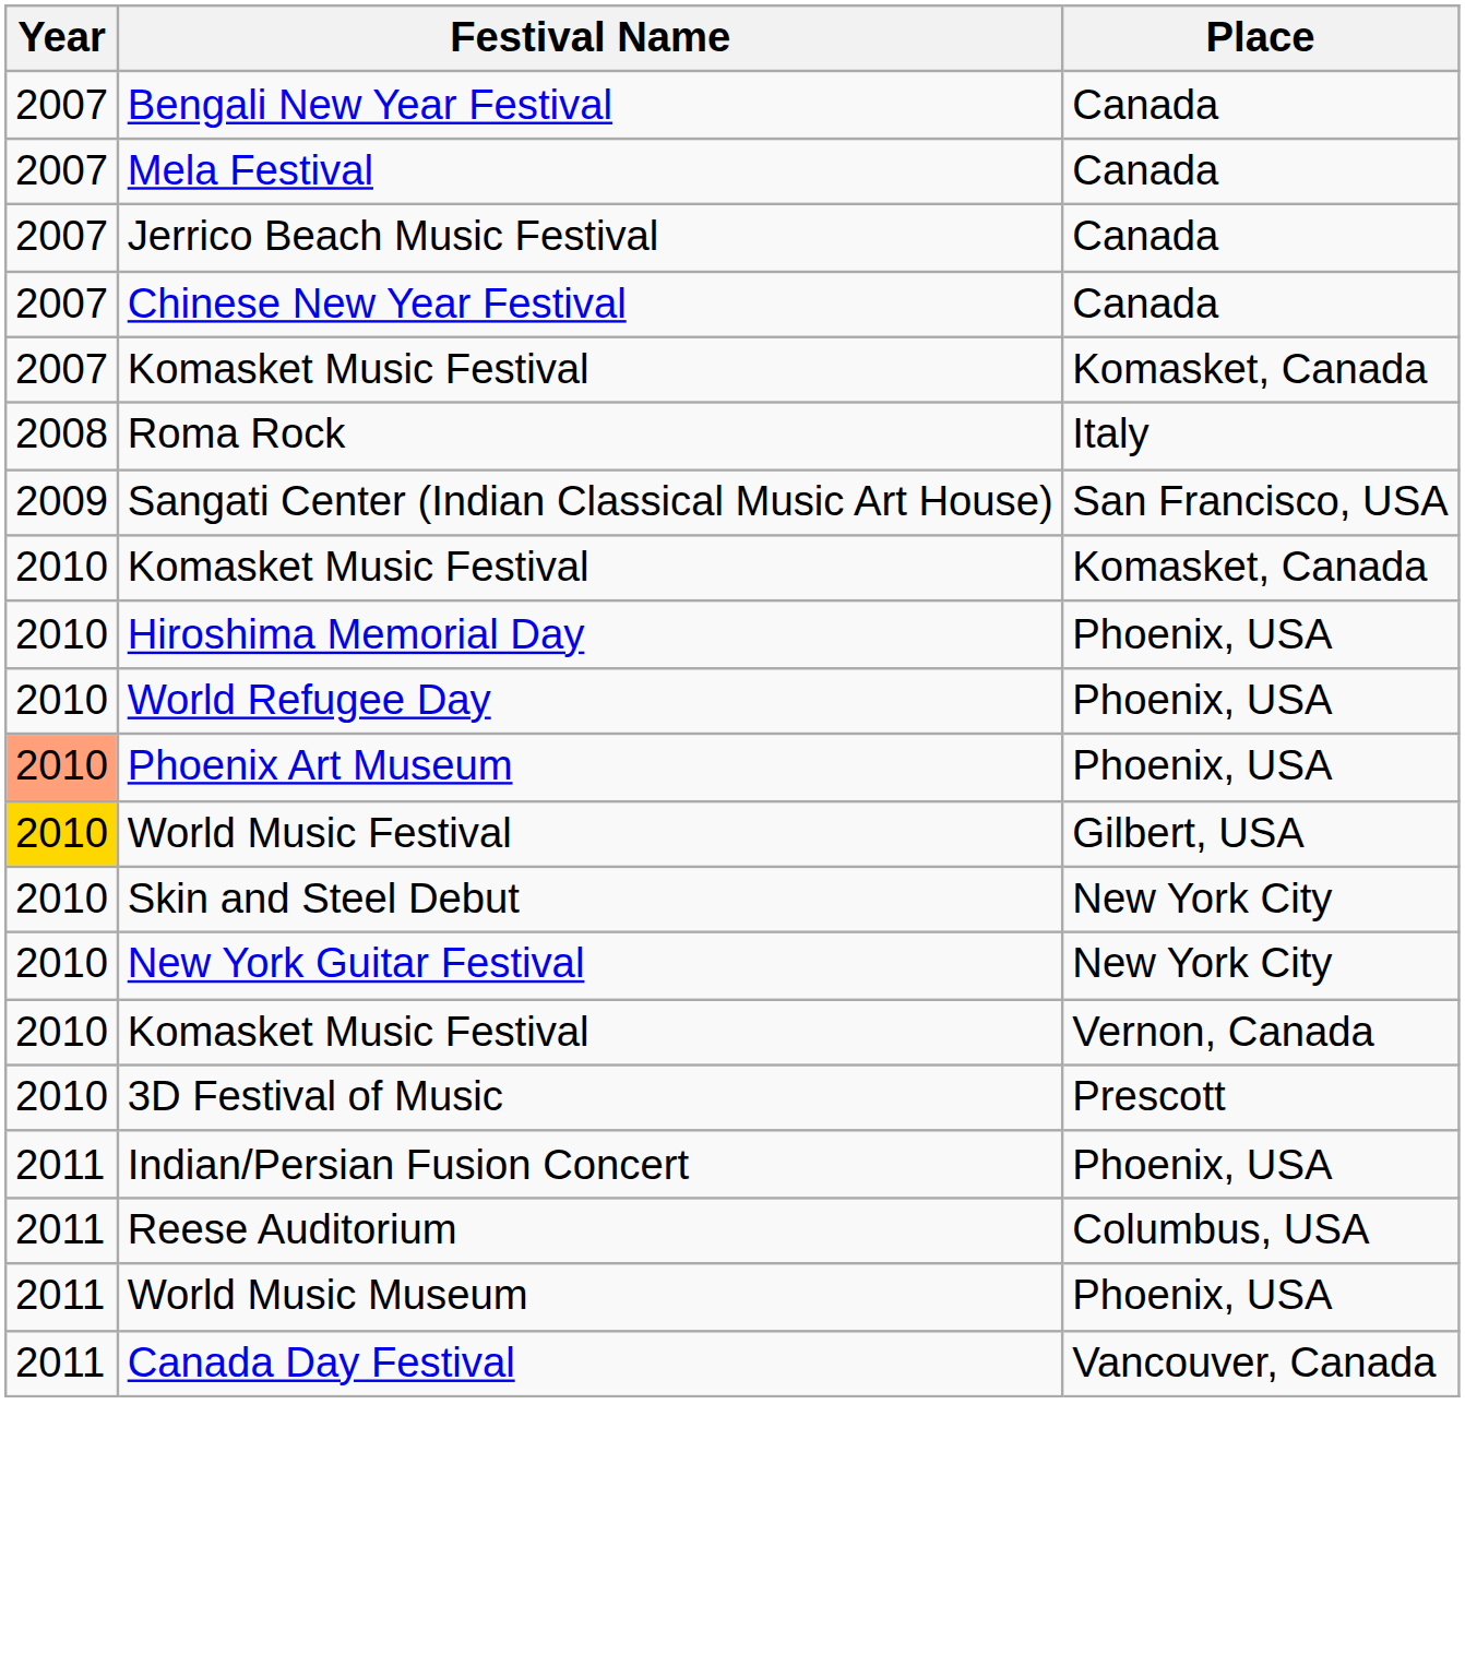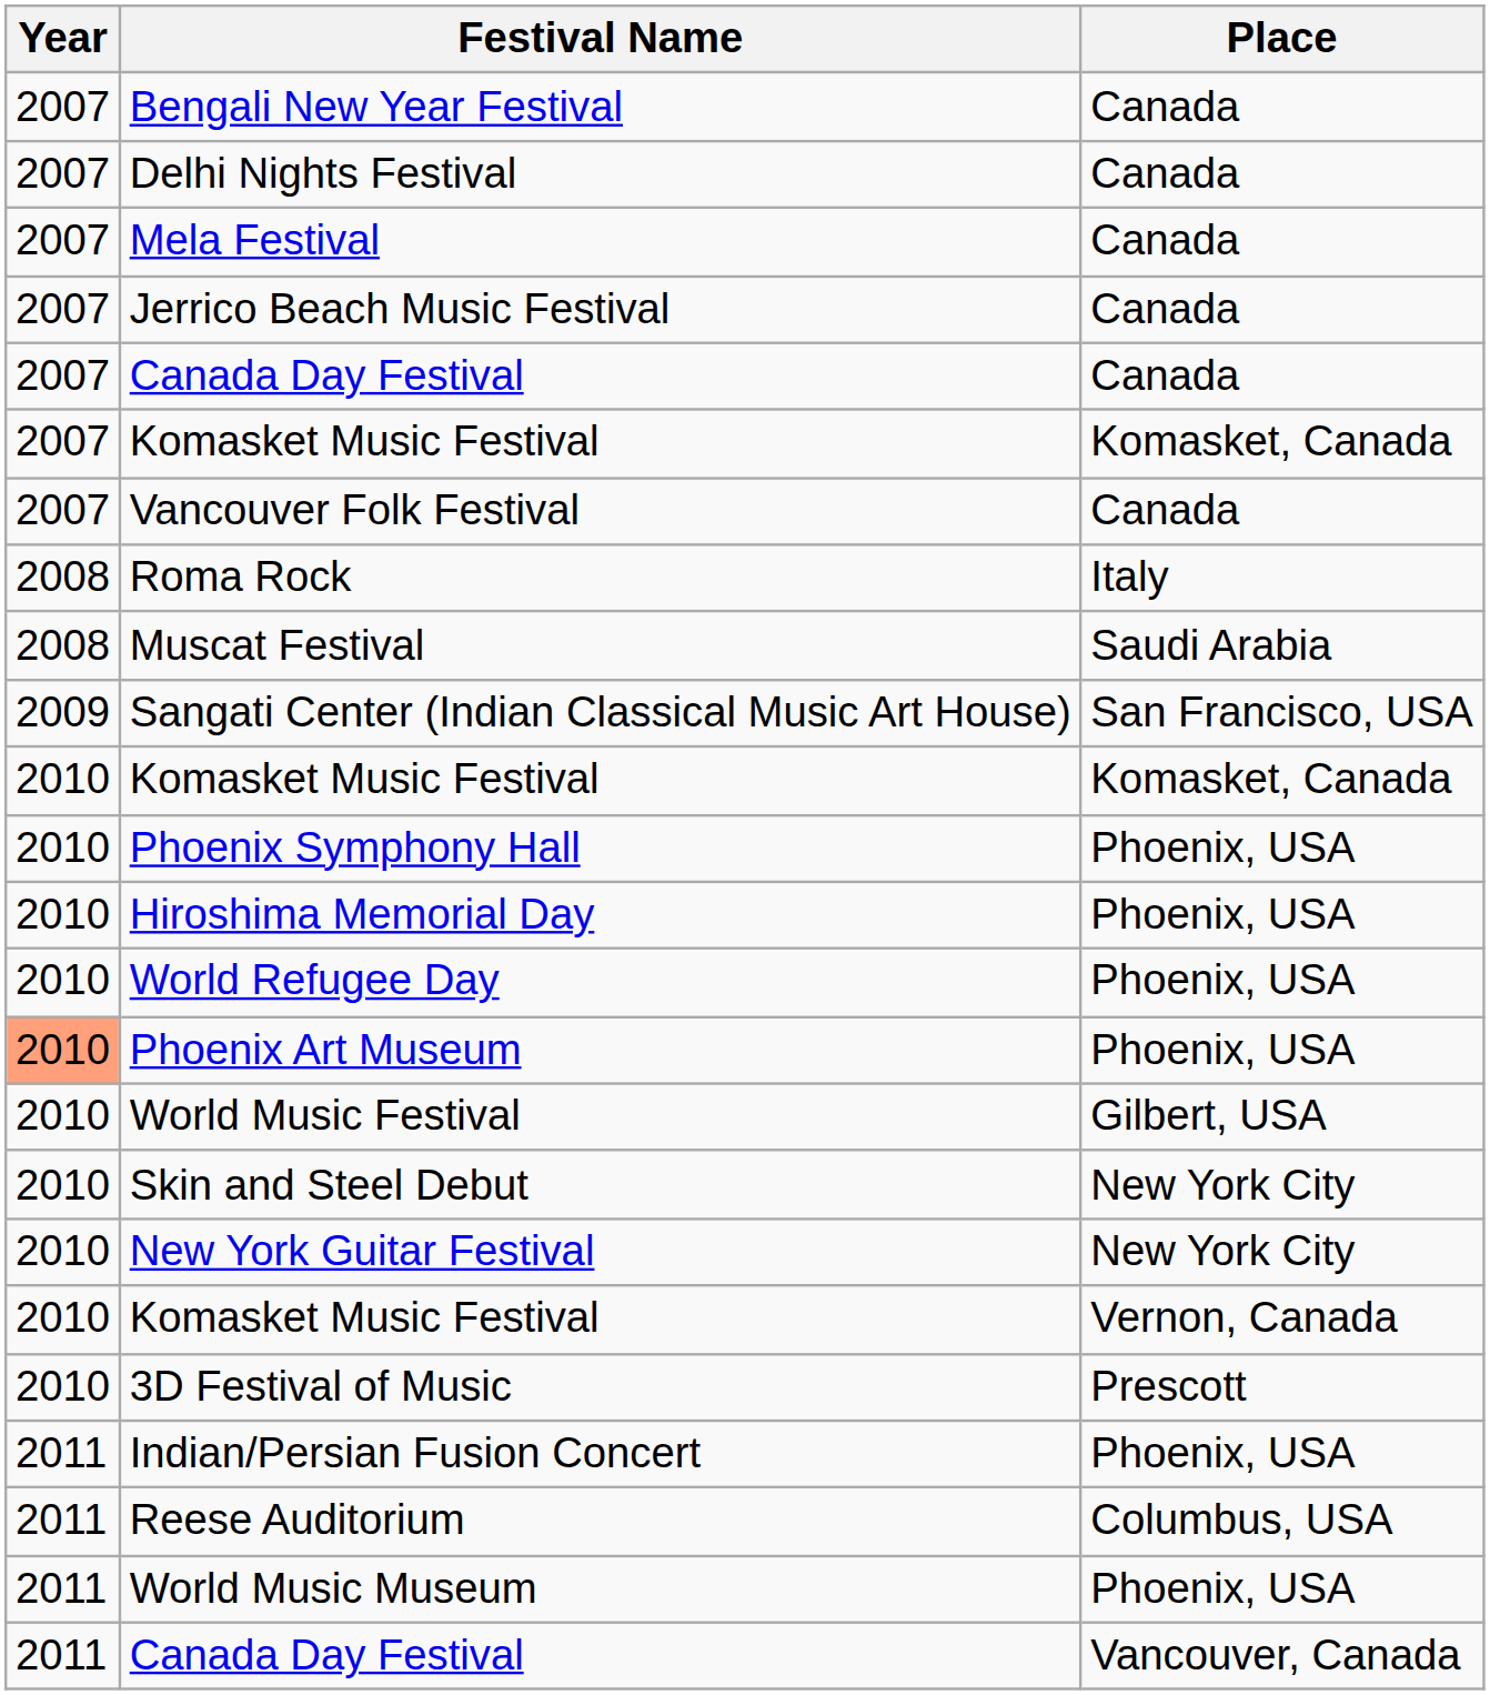+ row: 2007 | Delhi Nights Festival | Canada
- row: 2007 | Chinese New Year Festival | Canada
+ row: 2007 | Canada Day Festival | Canada
+ row: 2007 | Vancouver Folk Festival | Canada
+ row: 2008 | Muscat Festival | Saudi Arabia
+ row: 2010 | Phoenix Symphony Hall | Phoenix, USA
World Music Festival | Year: gold background -> no background
